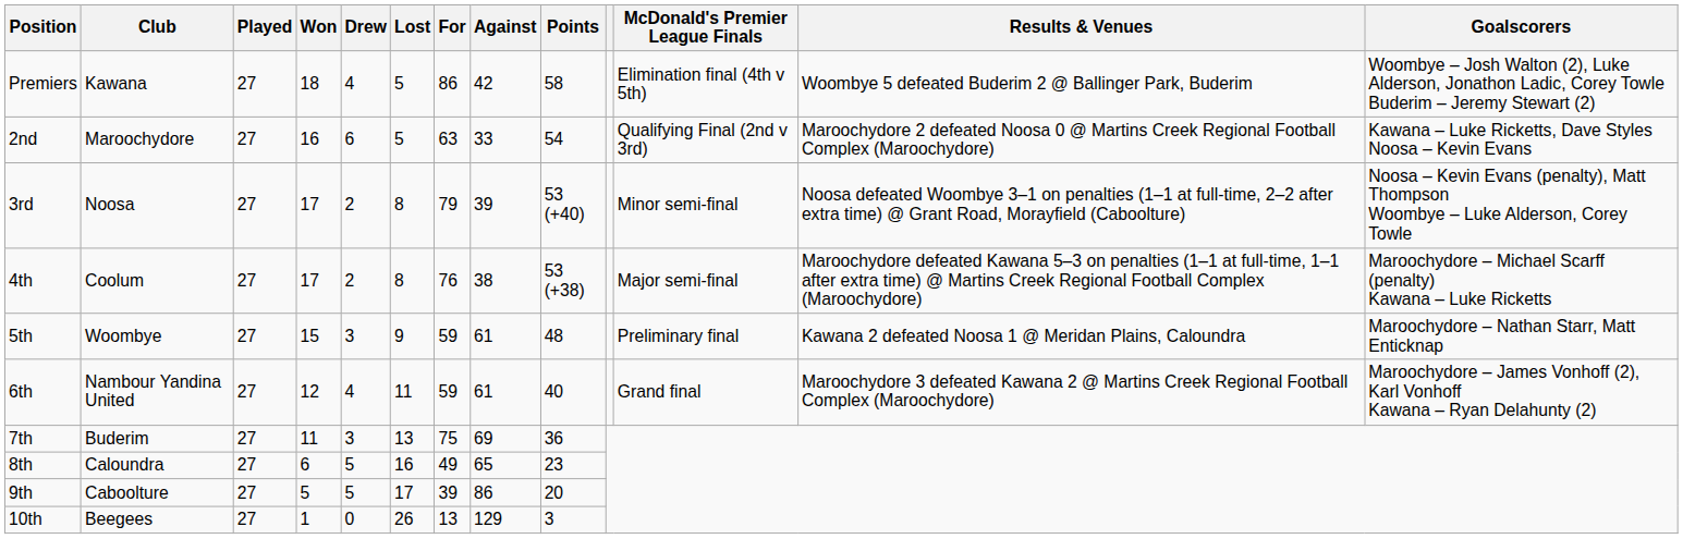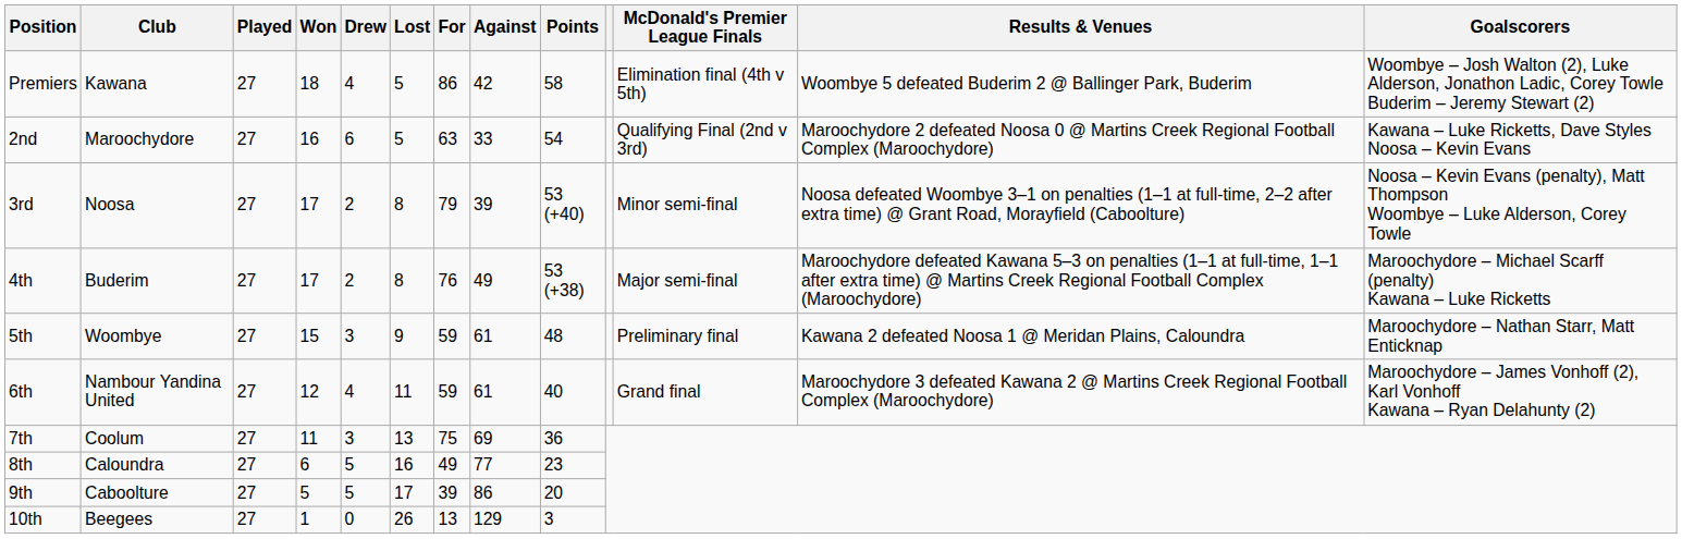4th | Club: Coolum -> Buderim
4th | Against: 38 -> 49
7th | Club: Buderim -> Coolum
8th | Against: 65 -> 77
